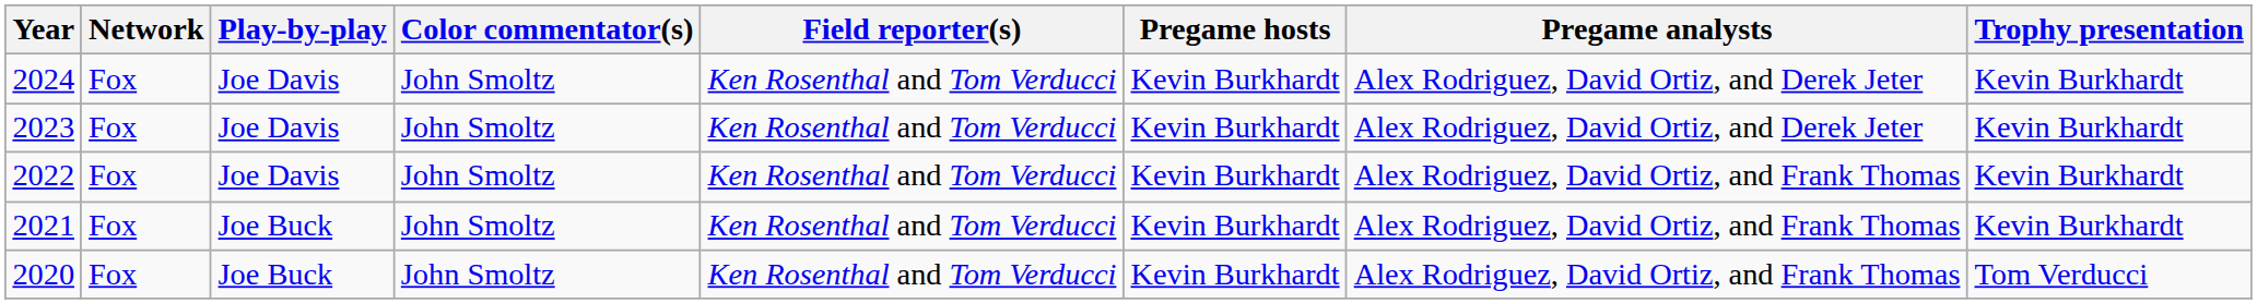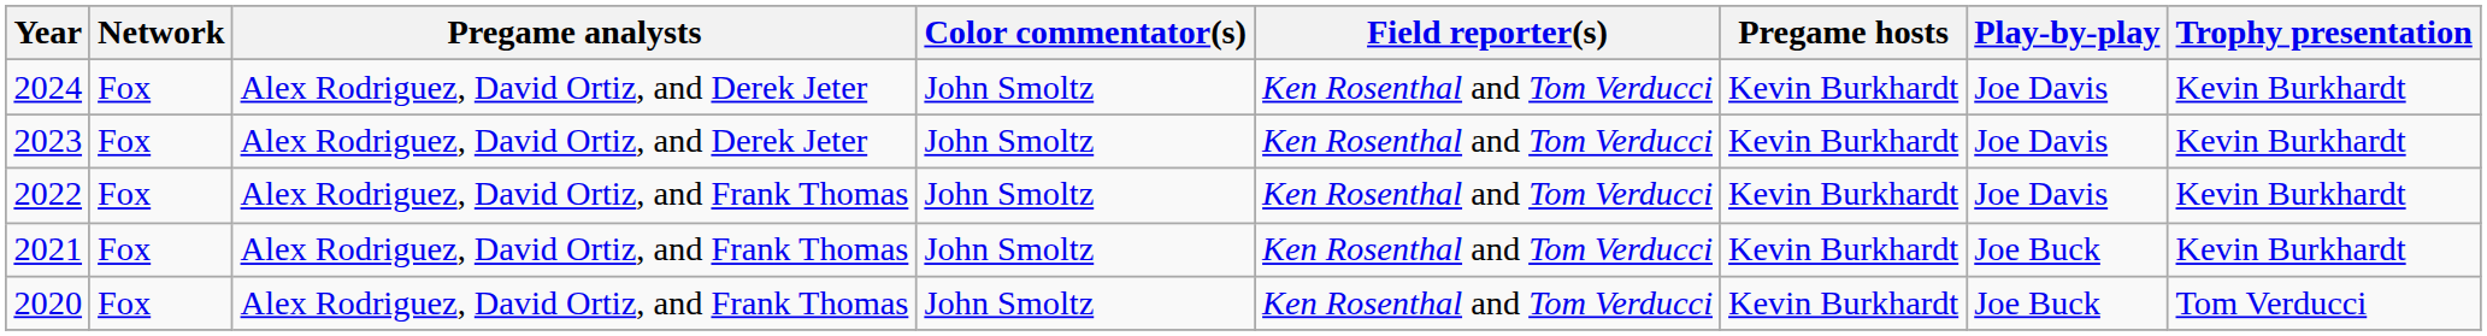columns swapped: Play-by-play <-> Pregame analysts
